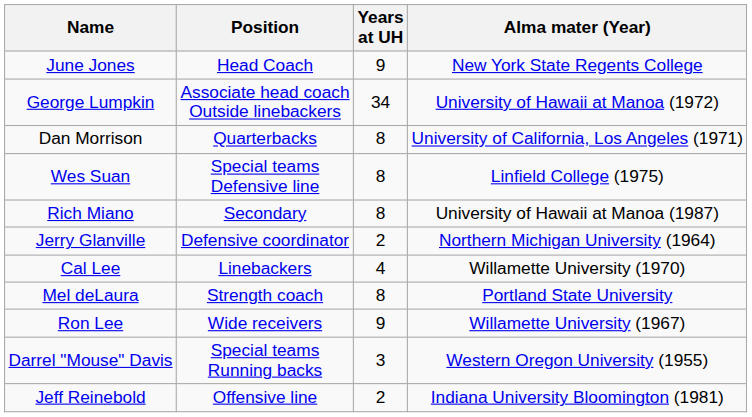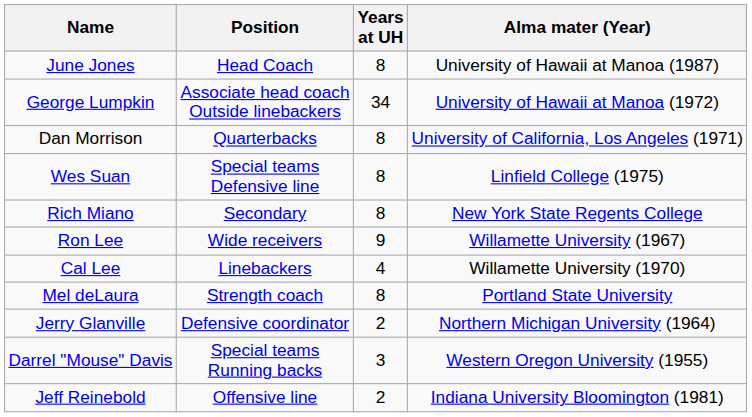June Jones | Years at UH: 9 -> 8
June Jones | Alma mater (Year): New York State Regents College -> University of Hawaii at Manoa (1987)
Rich Miano | Alma mater (Year): University of Hawaii at Manoa (1987) -> New York State Regents College
rows swapped: Ron Lee <-> Jerry Glanville
